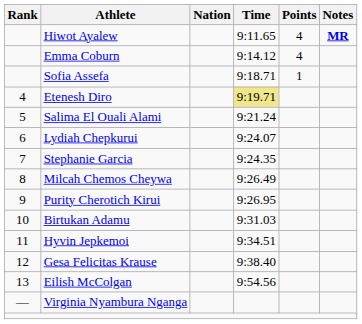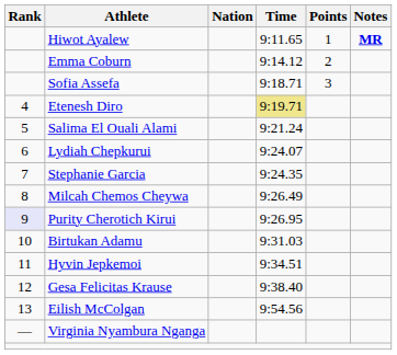Hiwot Ayalew | Points: 4 -> 1
Emma Coburn | Points: 4 -> 2
Sofia Assefa | Points: 1 -> 3
Purity Cherotich Kirui | Rank: no background -> lavender background
